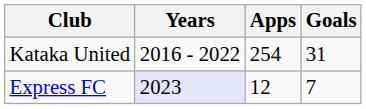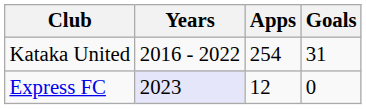Express FC | Goals: 7 -> 0
